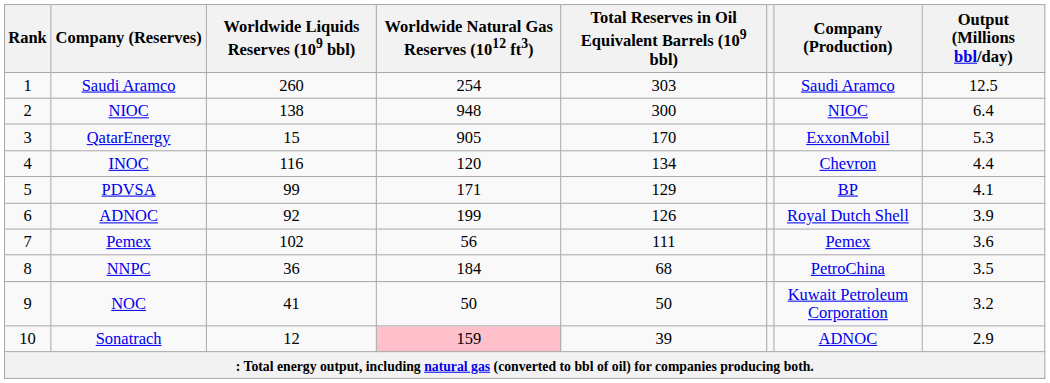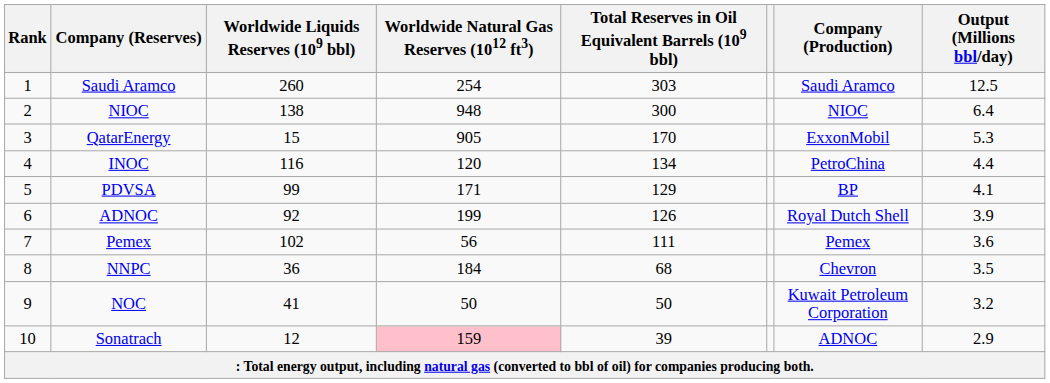INOC | Company (Production): Chevron -> PetroChina
NNPC | Company (Production): PetroChina -> Chevron
